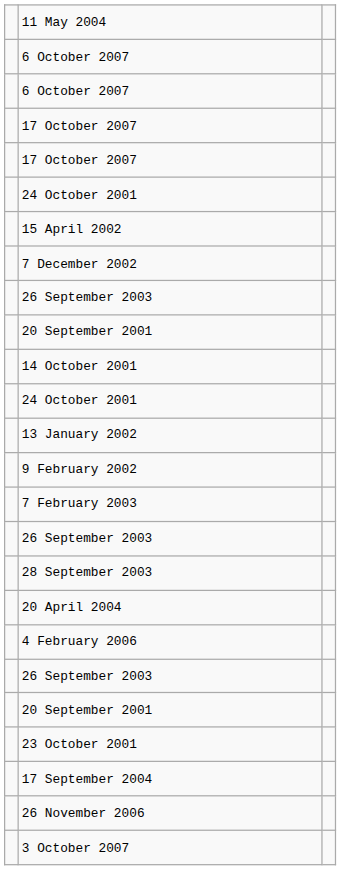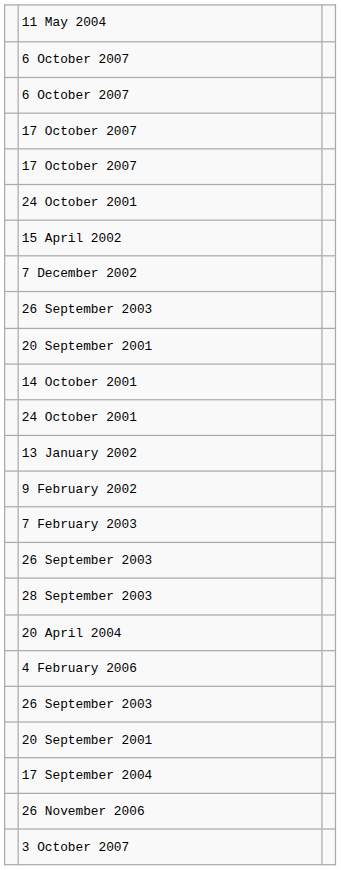- row: 23 October 2001
